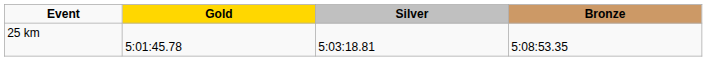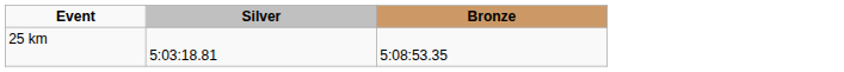- column: Gold | 5:01:45.78
